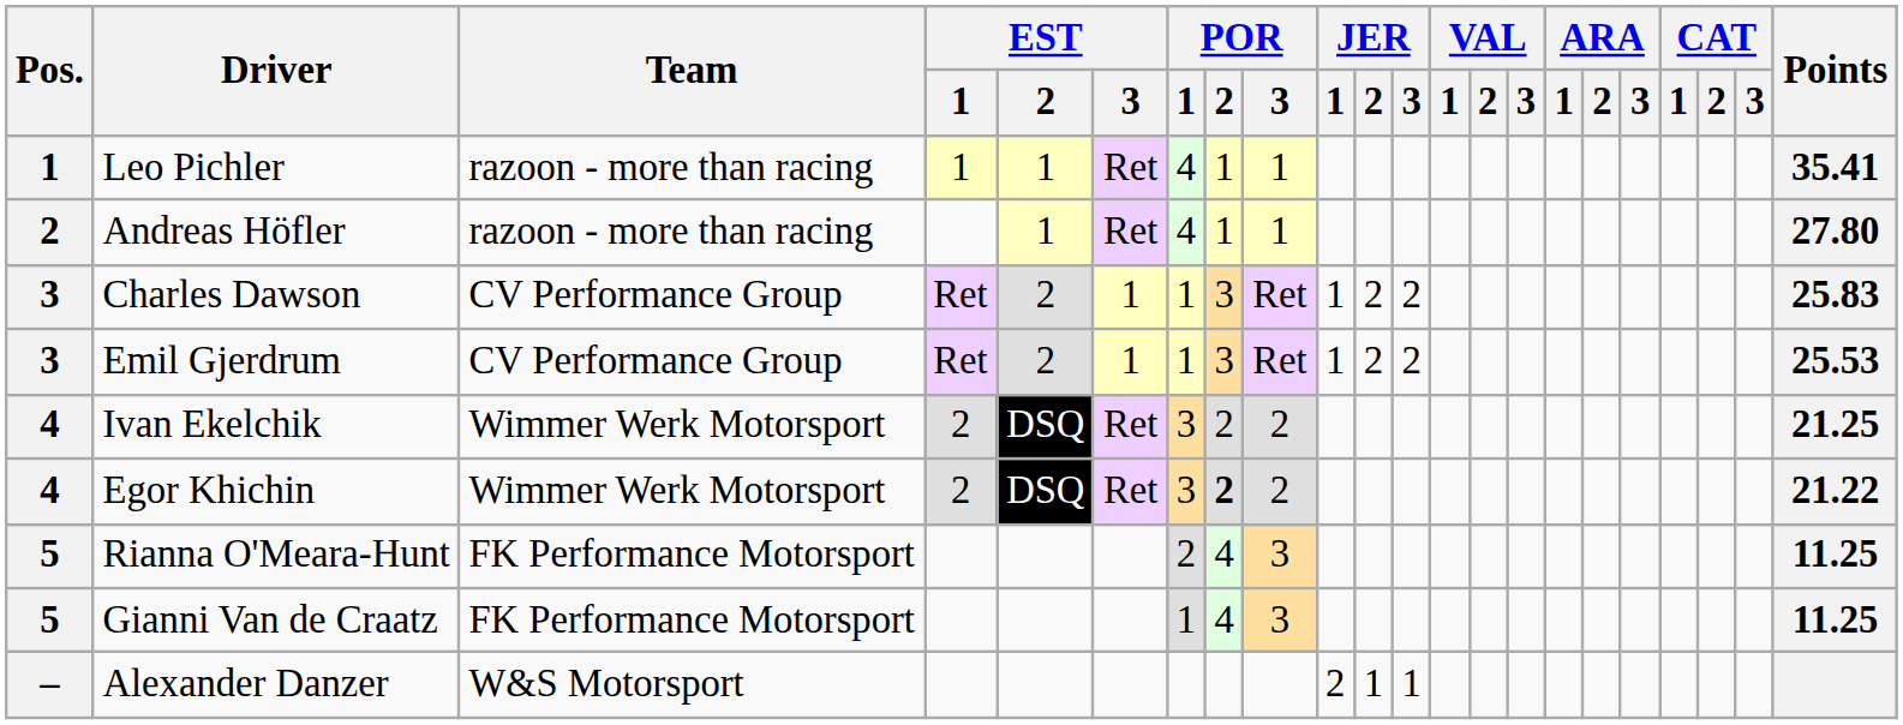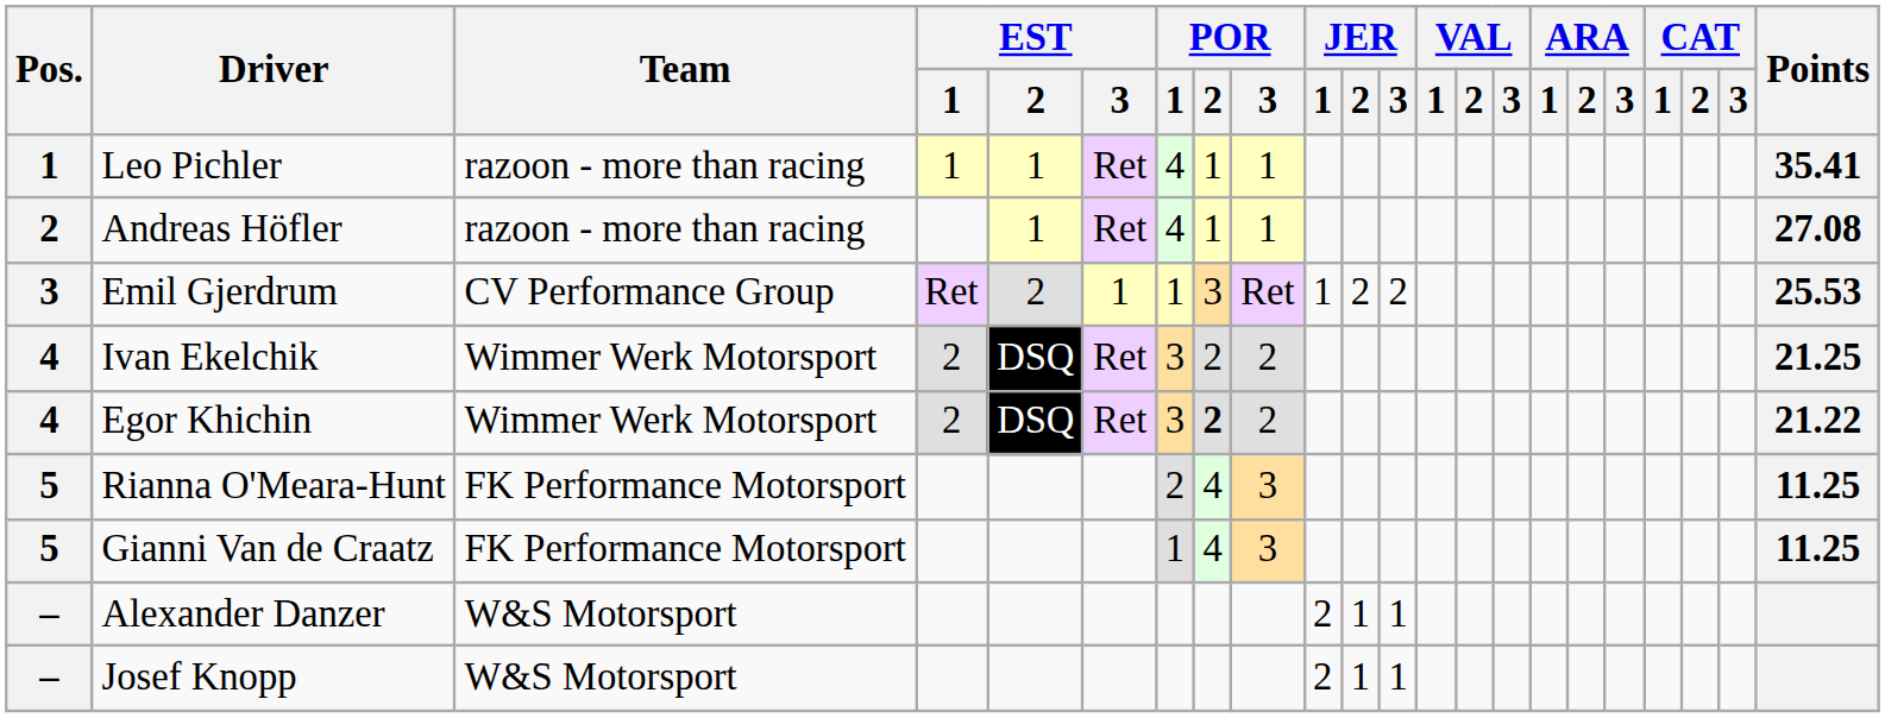Andreas Höfler | Points: 27.80 -> 27.08
- row: 3 | Charles Dawson | CV Performance Group | Ret | 2 | 1 | 1 | 3 | Ret | 1 | 2 | 2 | 25.83
+ row: – | Josef Knopp | W&S Motorsport | 2 | 1 | 1
